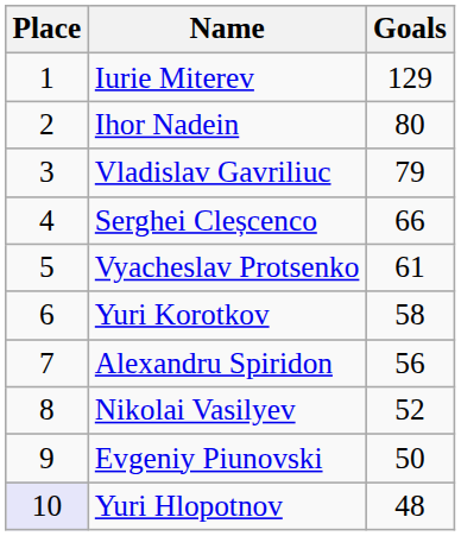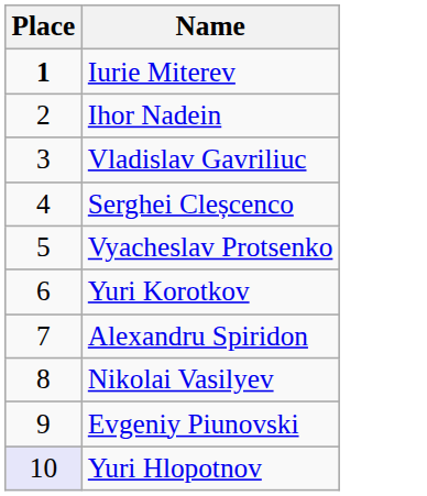- column: Goals | 129 | 80 | 79 | 66 | 61 | 58 | 56 | 52 | 50 | 48
Iurie Miterev | Place: normal -> bold
